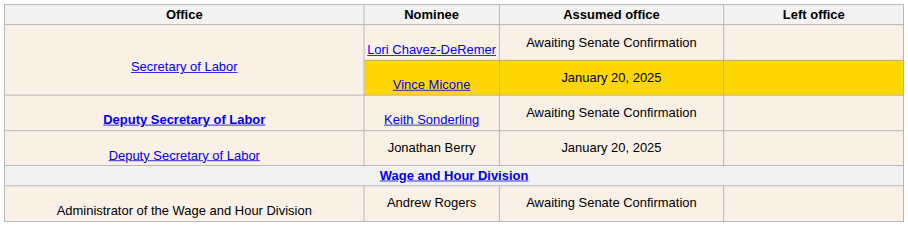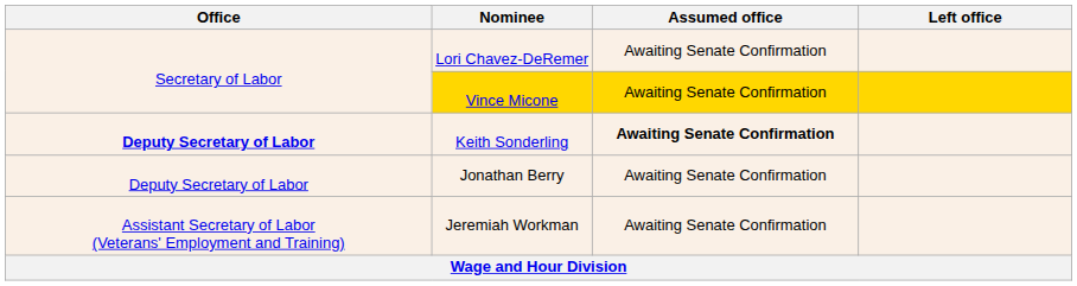Vince Micone | Assumed office: January 20, 2025 -> Awaiting Senate Confirmation
Keith Sonderling | Assumed office: normal -> bold
Jonathan Berry | Assumed office: January 20, 2025 -> Awaiting Senate Confirmation
+ row: Assistant Secretary of Labor (Veterans' Employment and Training) | Jeremiah Workman | Awaiting Senate Confirmation
- row: Administrator of the Wage and Hour Division | Andrew Rogers | Awaiting Senate Confirmation
